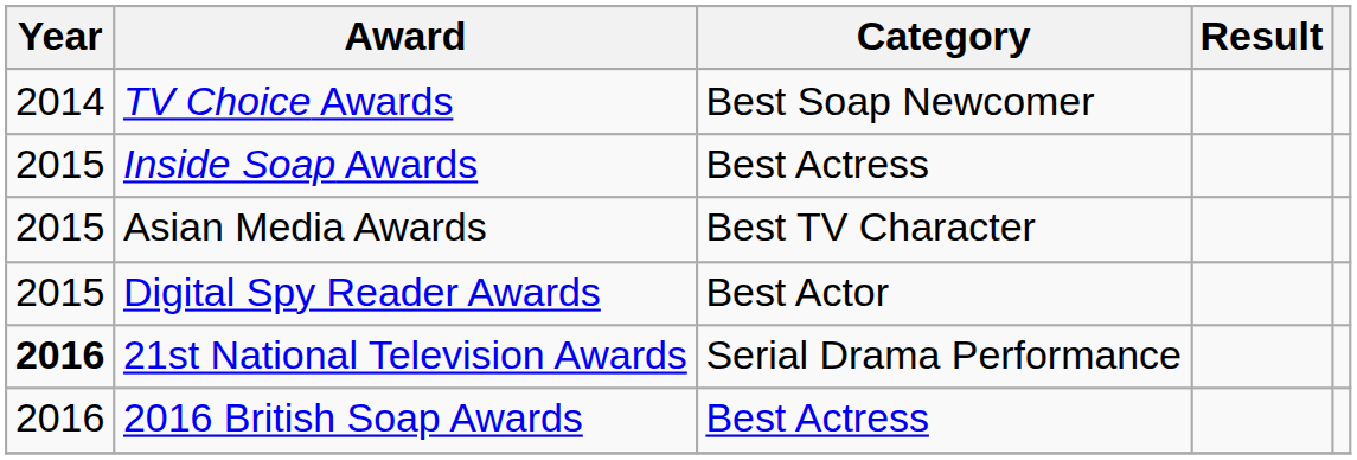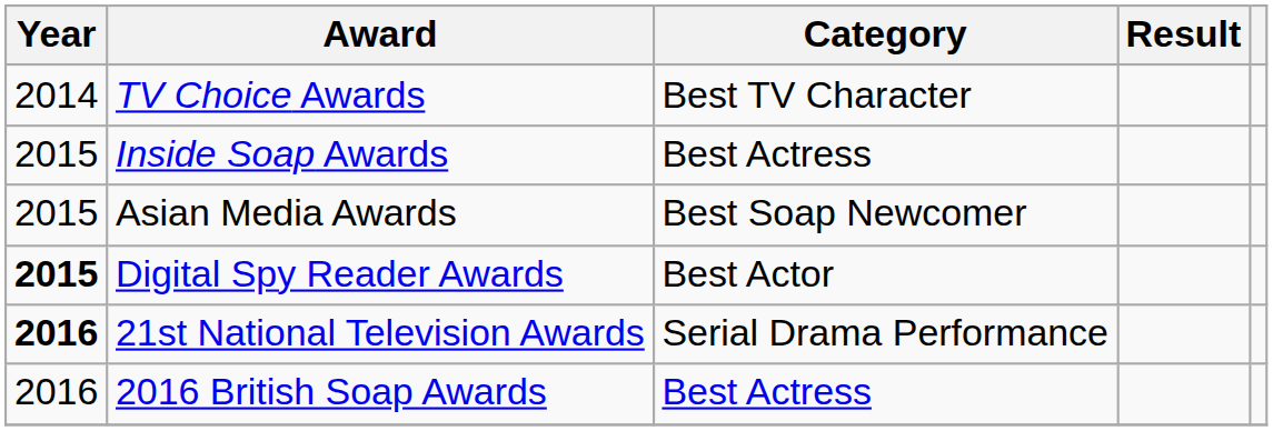TV Choice Awards | Category: Best Soap Newcomer -> Best TV Character
Asian Media Awards | Category: Best TV Character -> Best Soap Newcomer
Digital Spy Reader Awards | Year: normal -> bold
